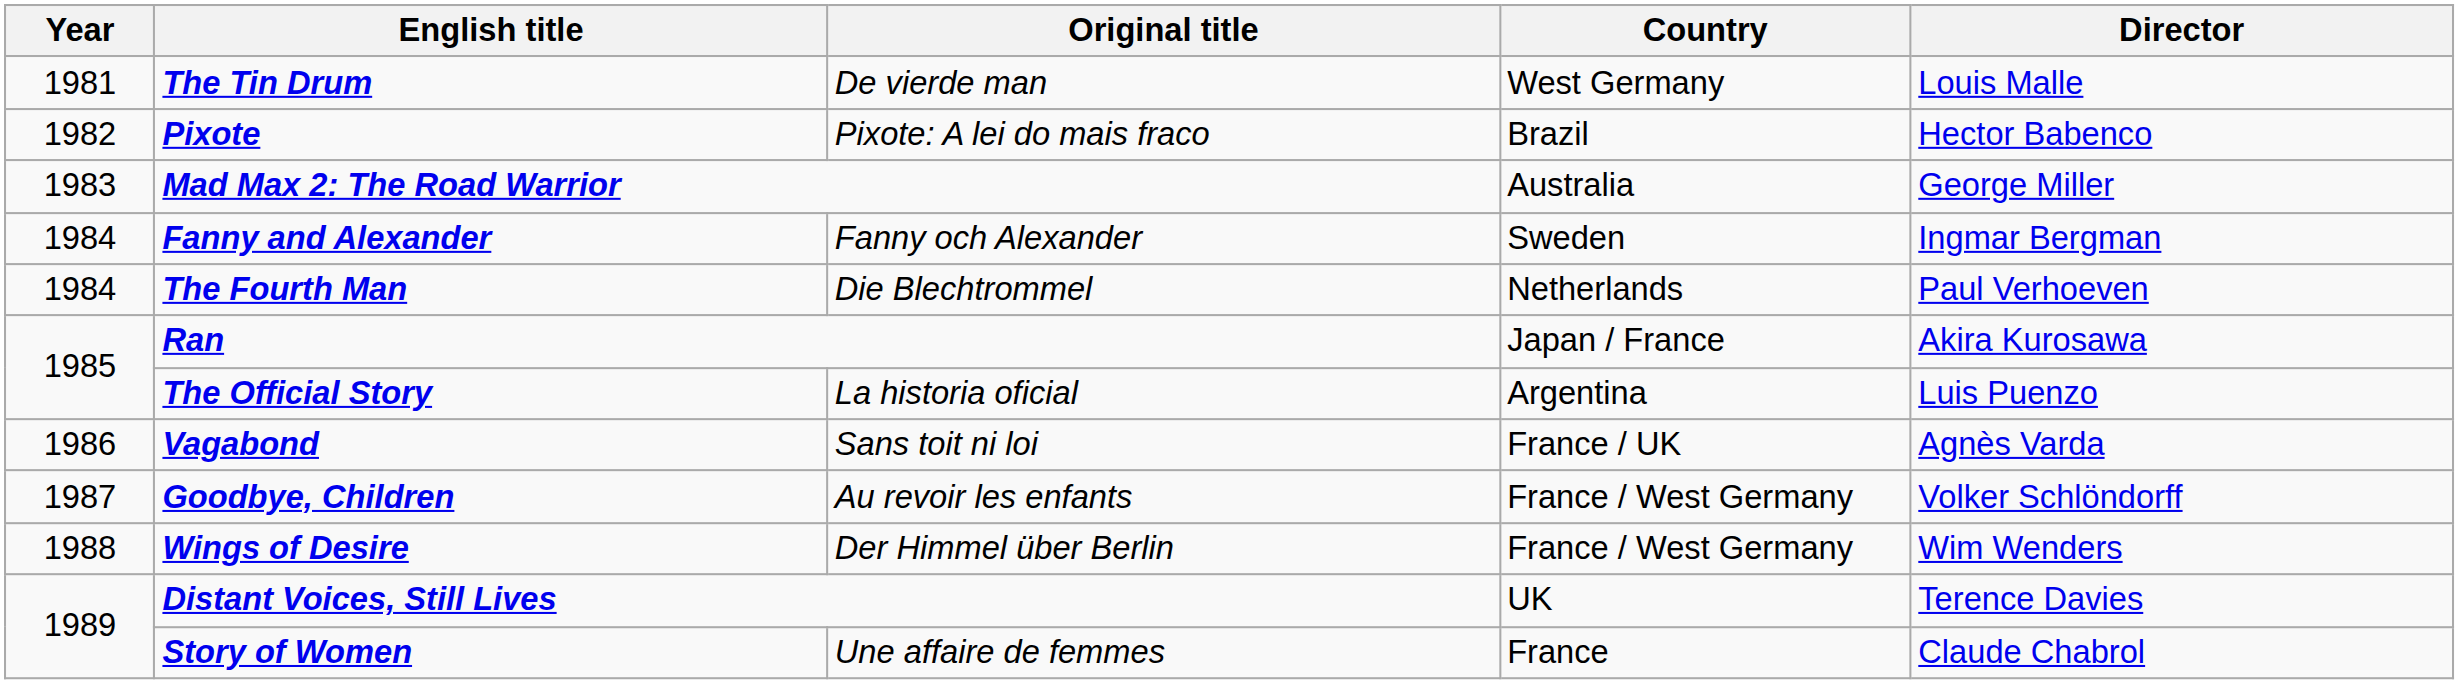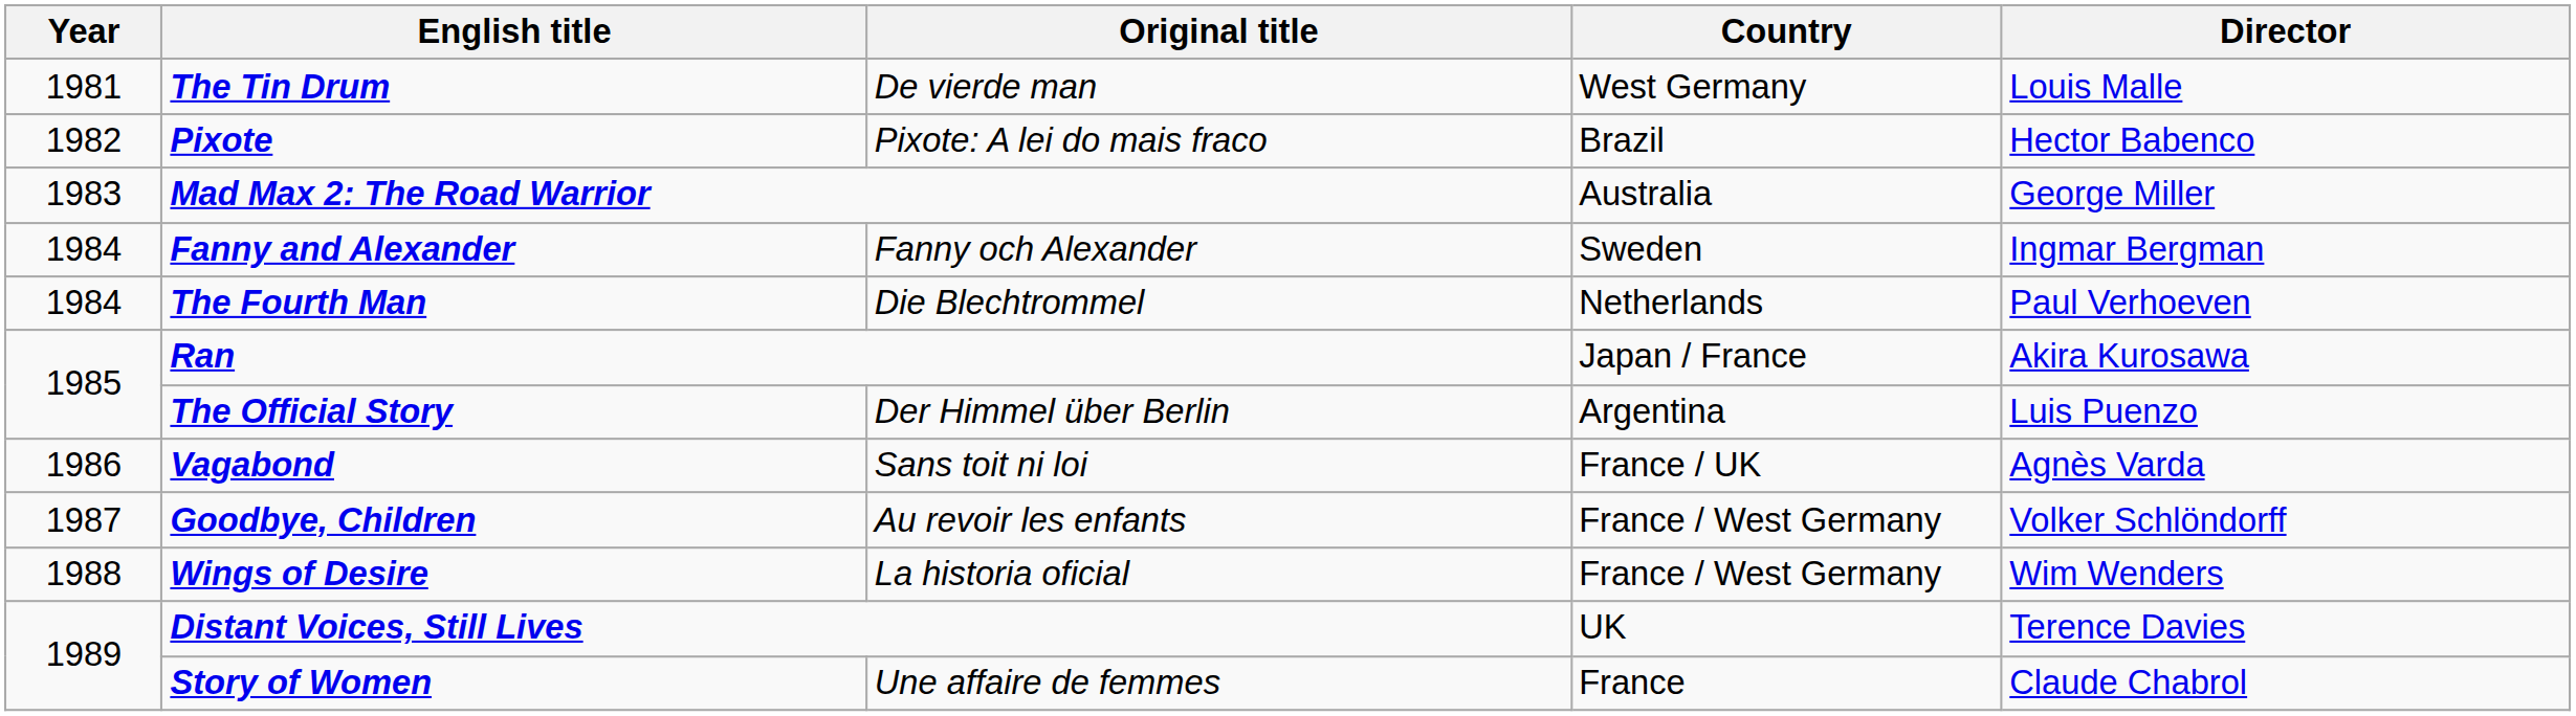The Official Story | Original title: La historia oficial -> Der Himmel über Berlin
Wings of Desire | Original title: Der Himmel über Berlin -> La historia oficial
